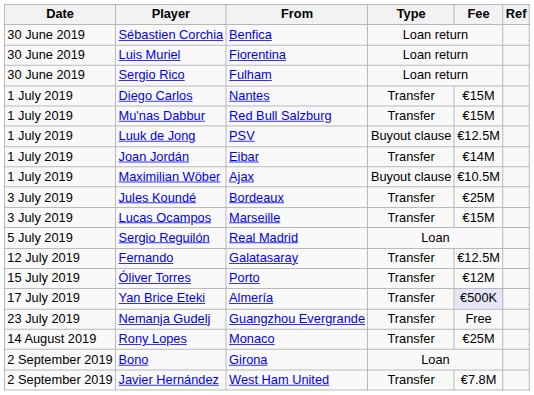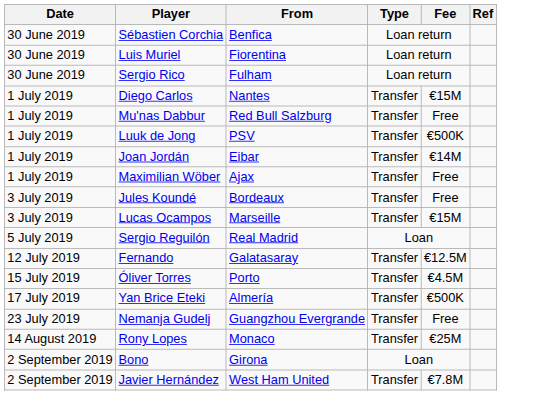Mu'nas Dabbur | Fee: €15M -> Free
Luuk de Jong | Type: Buyout clause -> Transfer
Luuk de Jong | Fee: €12.5M -> €500K
Maximilian Wöber | Type: Buyout clause -> Transfer
Maximilian Wöber | Fee: €10.5M -> Free
Jules Koundé | Fee: €25M -> Free
Óliver Torres | Fee: €12M -> €4.5M
Yan Brice Eteki | Fee: lavender background -> no background
